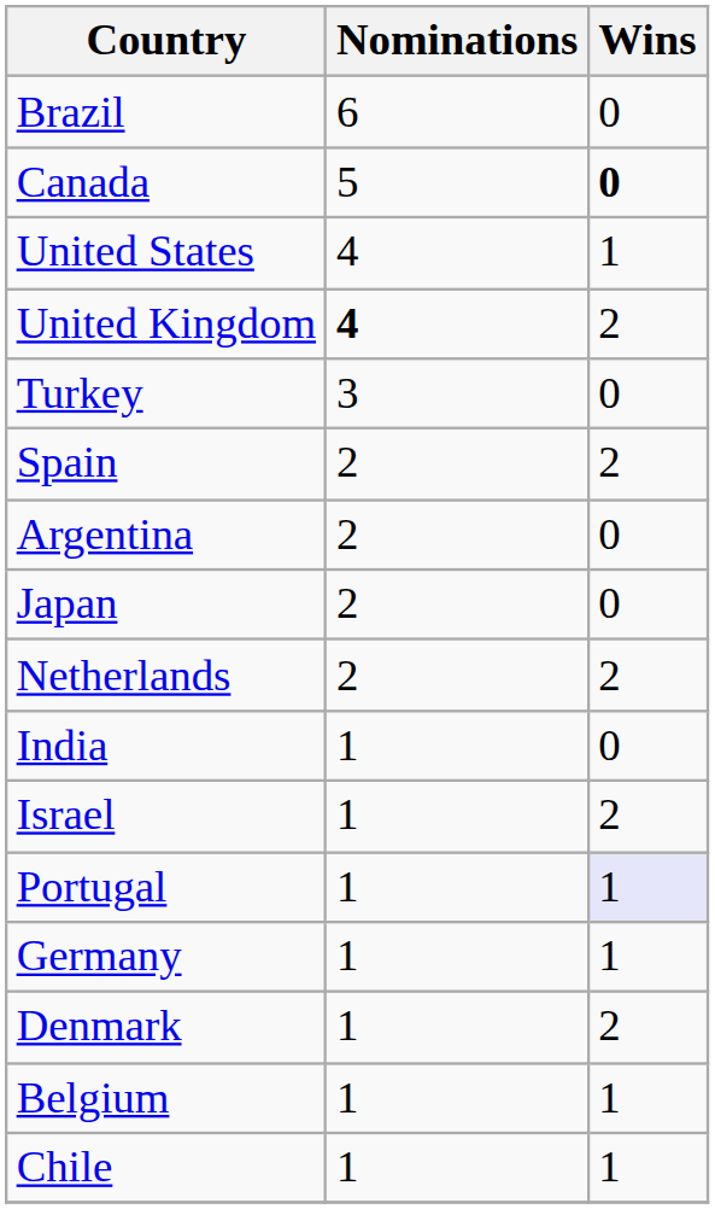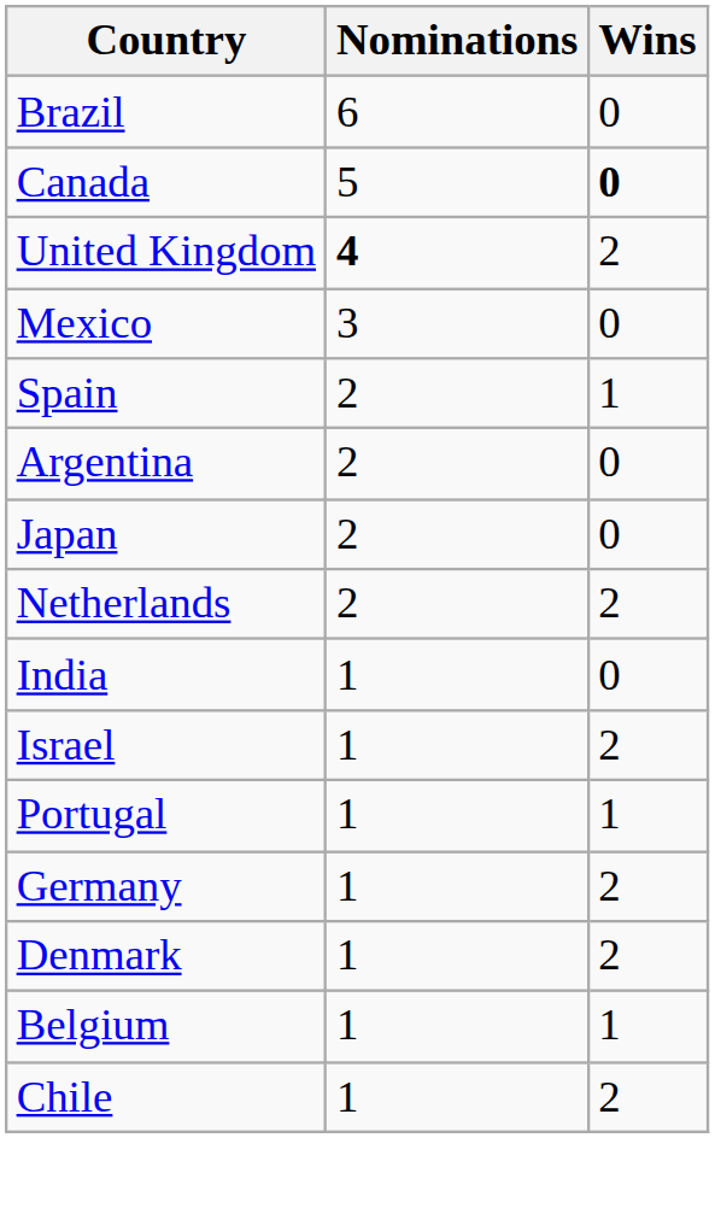- row: United States | 4 | 1
+ row: Mexico | 3 | 0
- row: Turkey | 3 | 0
Spain | Wins: 2 -> 1
Portugal | Wins: lavender background -> no background
Germany | Wins: 1 -> 2
Chile | Wins: 1 -> 2
